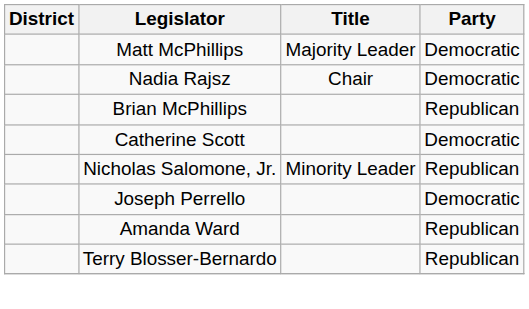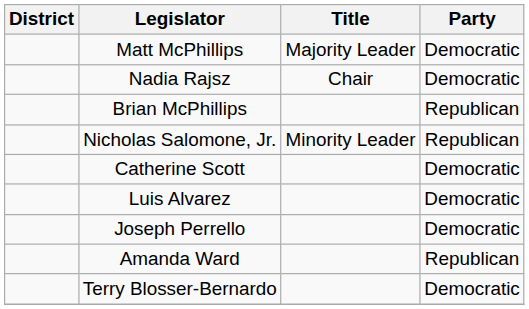rows swapped: Nicholas Salomone, Jr. <-> Catherine Scott
+ row: Luis Alvarez | Democratic
Terry Blosser-Bernardo | Party: Republican -> Democratic
